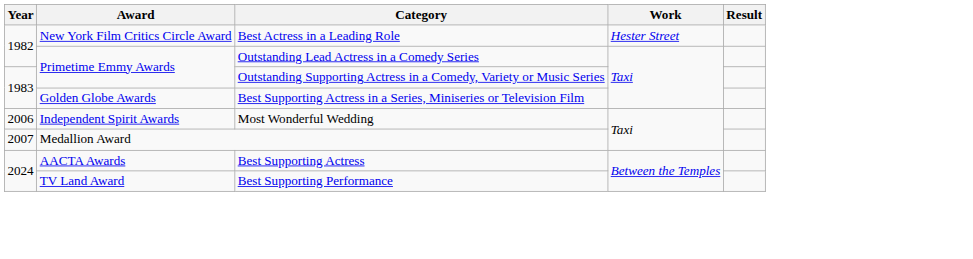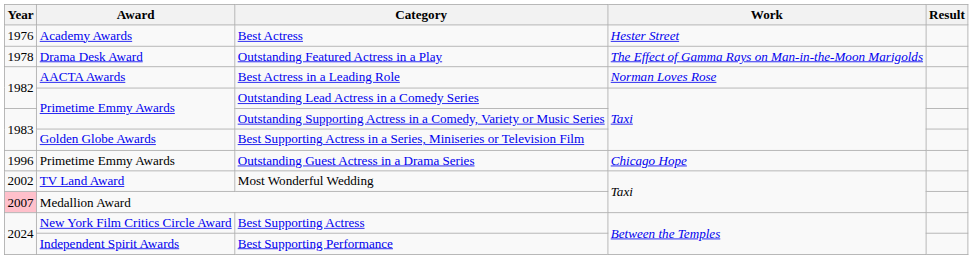+ row: 1976 | Academy Awards | Best Actress | Hester Street
+ row: 1978 | Drama Desk Award | Outstanding Featured Actress in a Play | The Effect of Gamma Rays on Man-in-the-Moon Marigolds
Best Actress in a Leading Role | Award: New York Film Critics Circle Award -> AACTA Awards
Best Actress in a Leading Role | Work: Hester Street -> Norman Loves Rose
+ row: 1996 | Primetime Emmy Awards | Outstanding Guest Actress in a Drama Series | Chicago Hope
Most Wonderful Wedding | Year: 2006 -> 2002
Most Wonderful Wedding | Award: Independent Spirit Awards -> TV Land Award
Medallion Award | Year: no background -> pink background
Best Supporting Actress | Award: AACTA Awards -> New York Film Critics Circle Award
Best Supporting Performance | Award: TV Land Award -> Independent Spirit Awards
